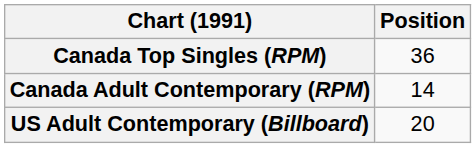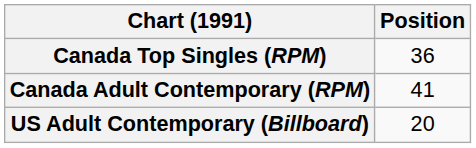Canada Adult Contemporary (RPM) | Position: 14 -> 41
